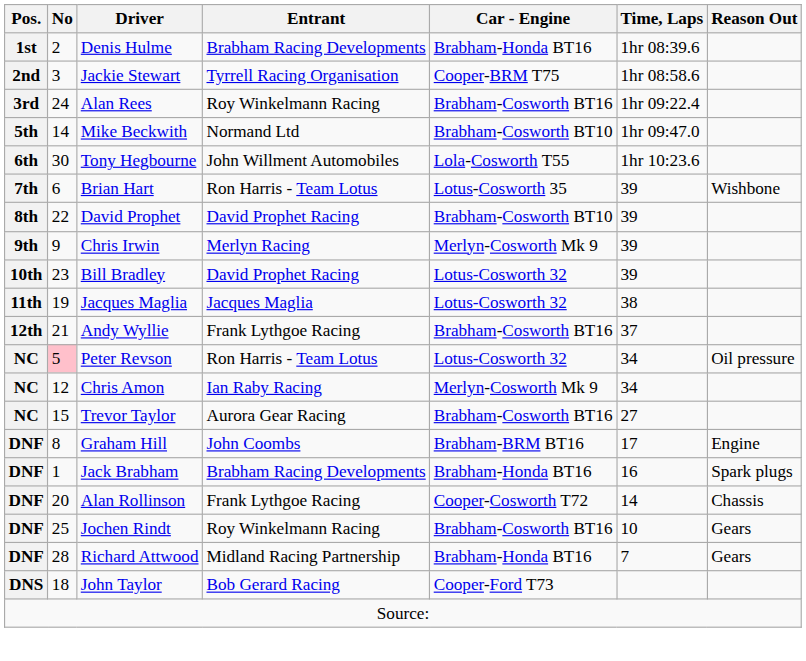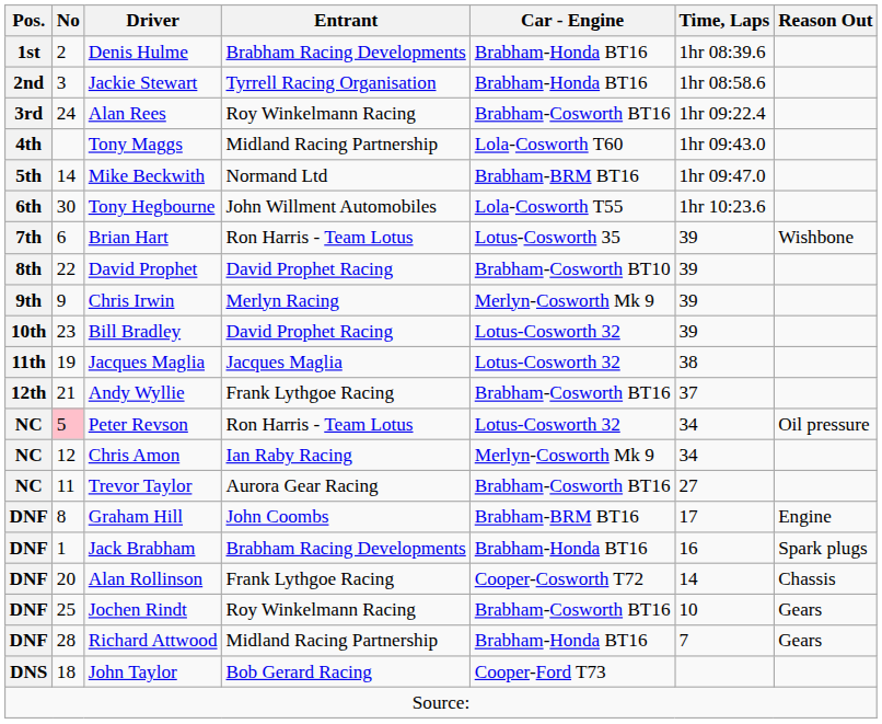Jackie Stewart | Car - Engine: Cooper-BRM T75 -> Brabham-Honda BT16
+ row: 4th | Tony Maggs | Midland Racing Partnership | Lola-Cosworth T60 | 1hr 09:43.0
Mike Beckwith | Car - Engine: Brabham-Cosworth BT10 -> Brabham-BRM BT16
Trevor Taylor | No: 15 -> 11
